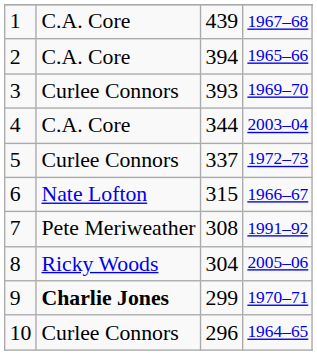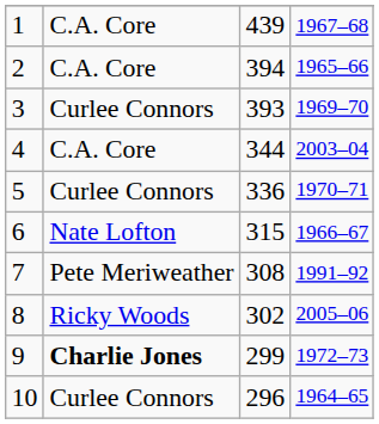5 | column 3: 337 -> 336
5 | column 4: 1972–73 -> 1970–71
8 | column 3: 304 -> 302
9 | column 4: 1970–71 -> 1972–73
